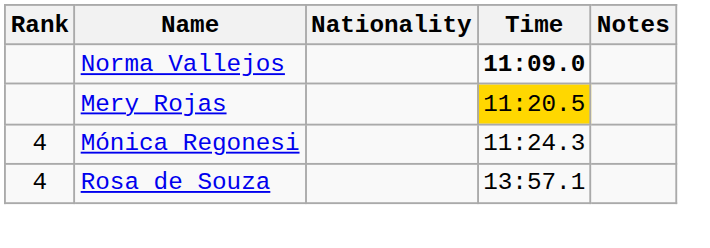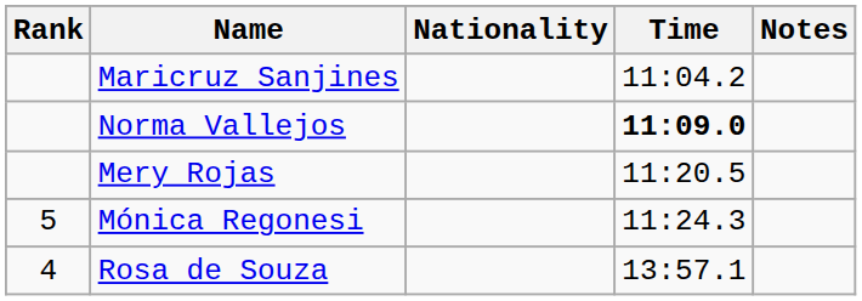+ row: Maricruz Sanjines | 11:04.2
Mery Rojas | Time: gold background -> no background
Mónica Regonesi | Rank: 4 -> 5
